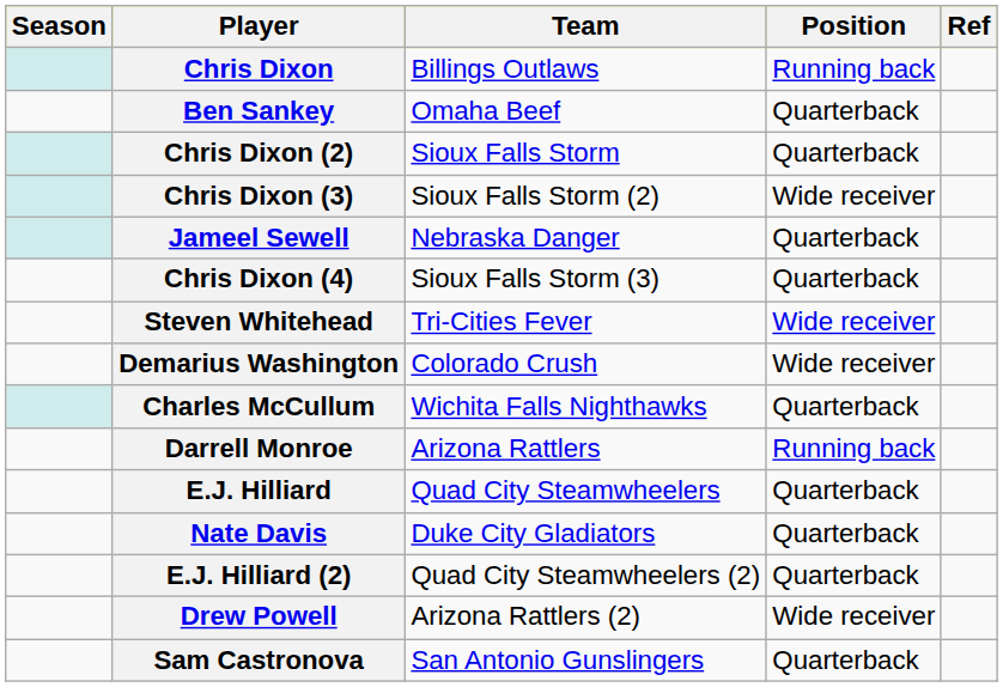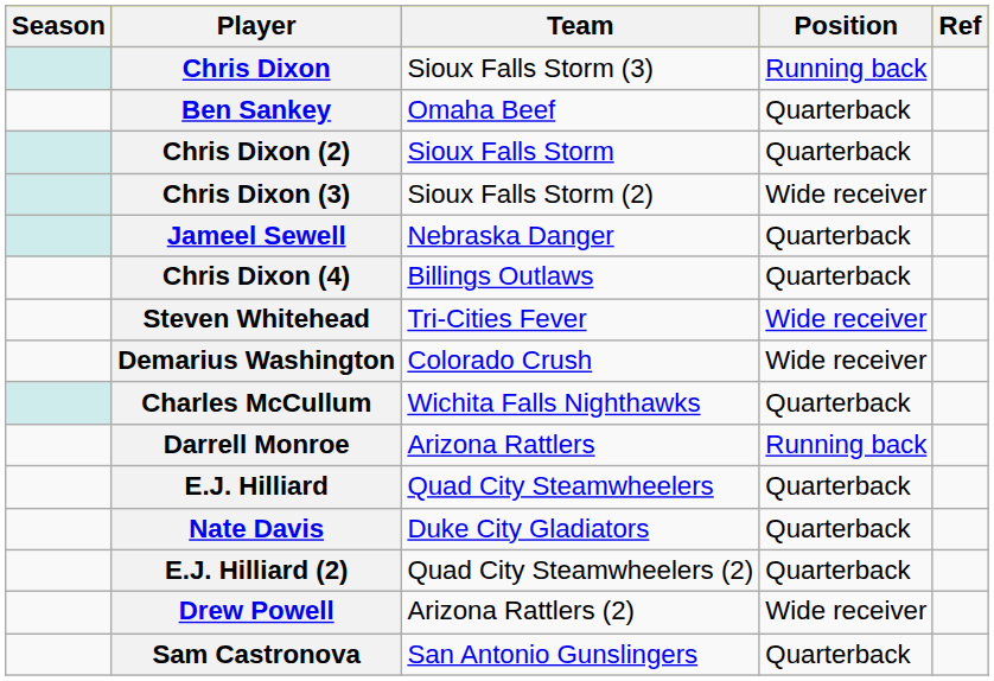Chris Dixon | Team: Billings Outlaws -> Sioux Falls Storm (3)
Chris Dixon (4) | Team: Sioux Falls Storm (3) -> Billings Outlaws
